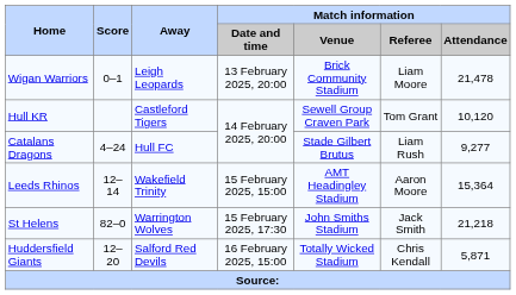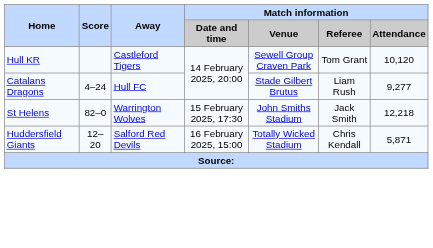- row: Wigan Warriors | 0–1 | Leigh Leopards | 13 February 2025, 20:00 | Brick Community Stadium | Liam Moore | 21,478
- row: Leeds Rhinos | 12–14 | Wakefield Trinity | 15 February 2025, 15:00 | AMT Headingley Stadium | Aaron Moore | 15,364
St Helens | Match information / Attendance: 21,218 -> 12,218
